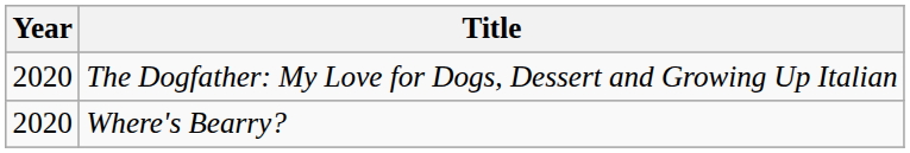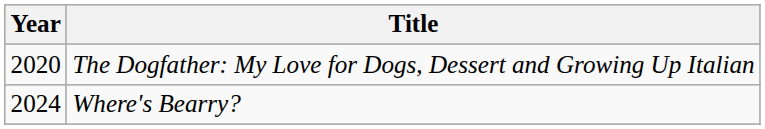Where's Bearry? | Year: 2020 -> 2024
